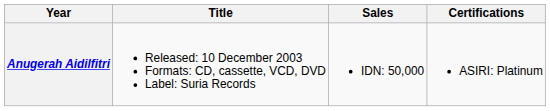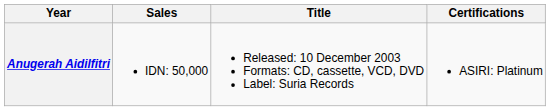columns swapped: Title <-> Sales
